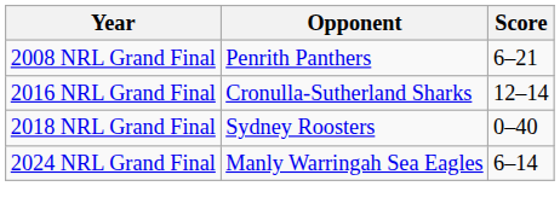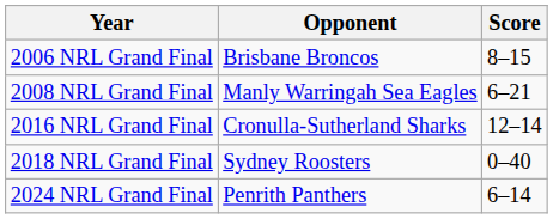+ row: 2006 NRL Grand Final | Brisbane Broncos | 8–15
2008 NRL Grand Final | Opponent: Penrith Panthers -> Manly Warringah Sea Eagles
2024 NRL Grand Final | Opponent: Manly Warringah Sea Eagles -> Penrith Panthers
